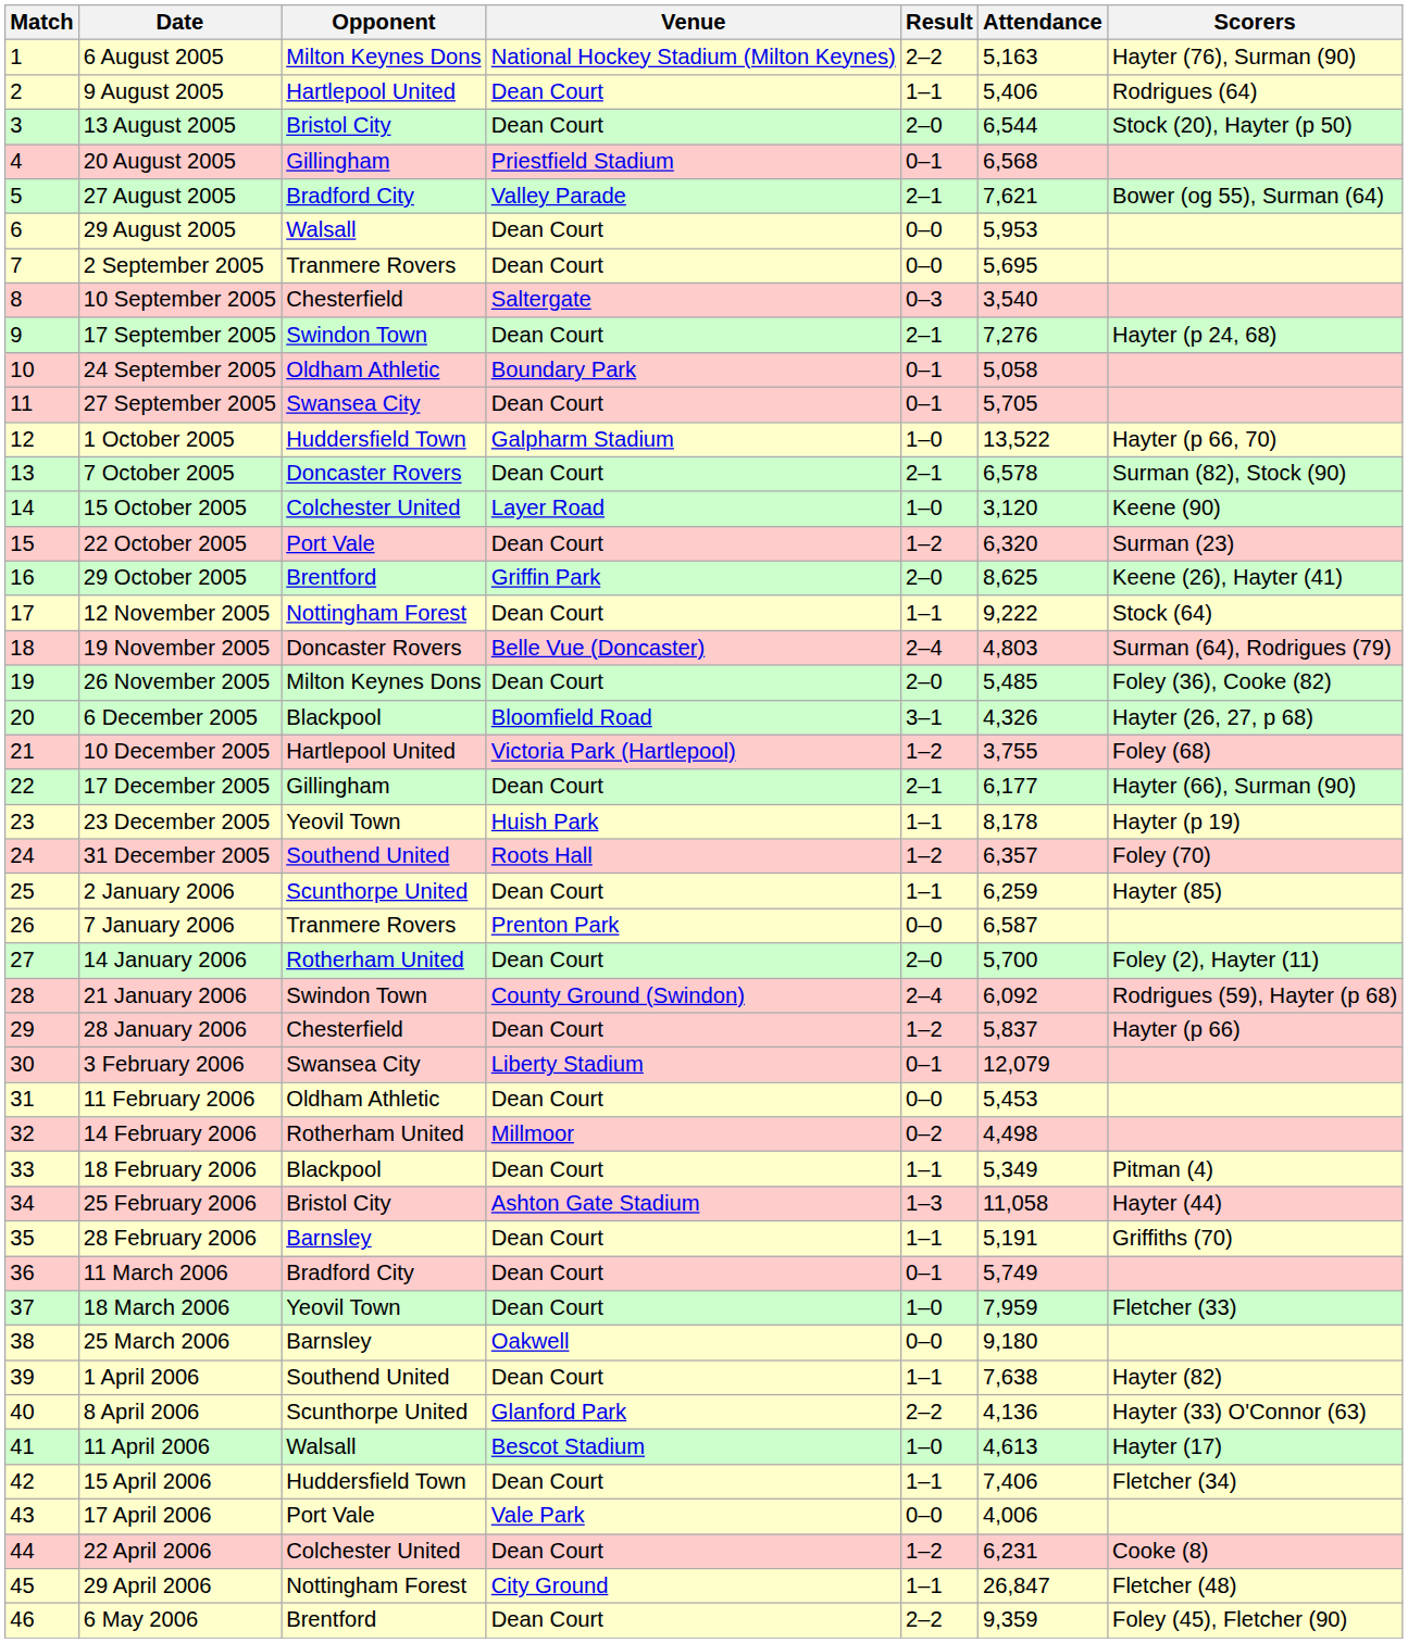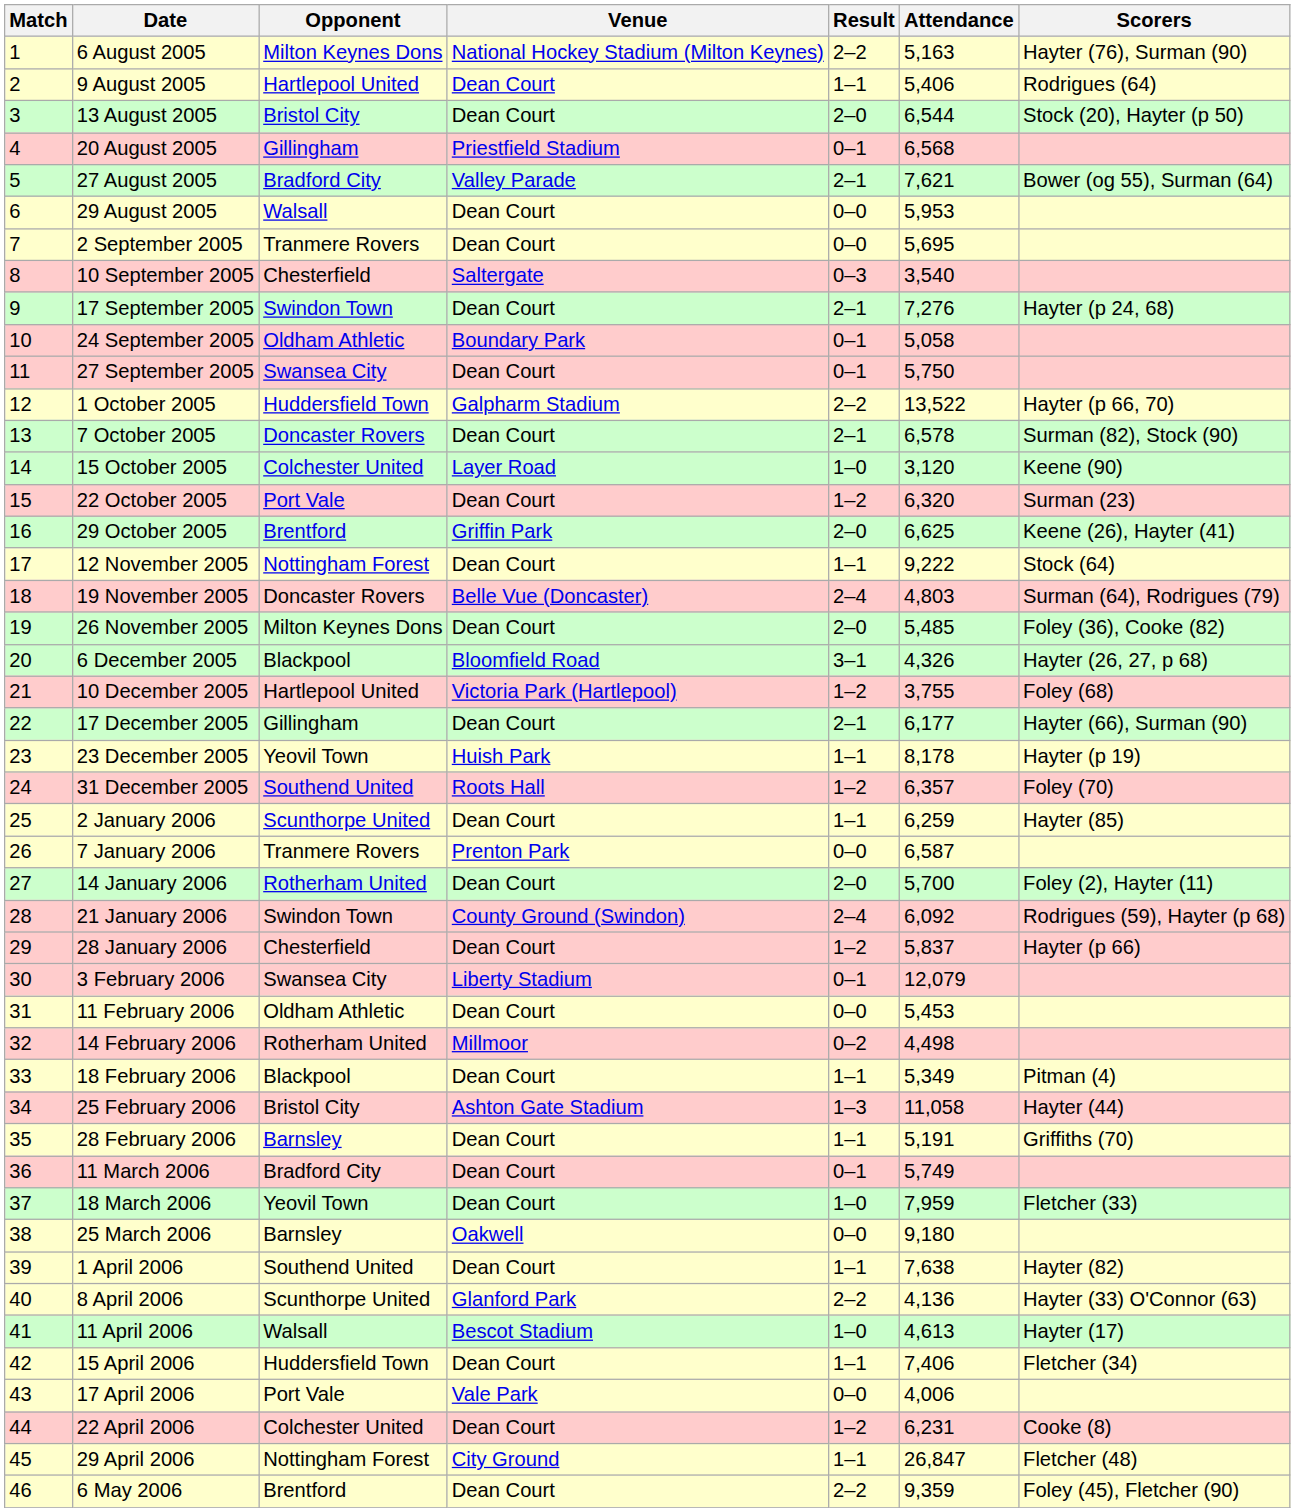27 September 2005 | Attendance: 5,705 -> 5,750
1 October 2005 | Result: 1–0 -> 2–2
29 October 2005 | Attendance: 8,625 -> 6,625
